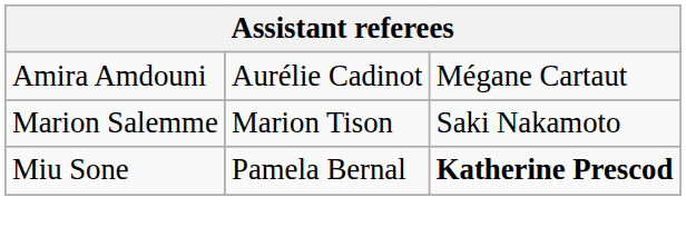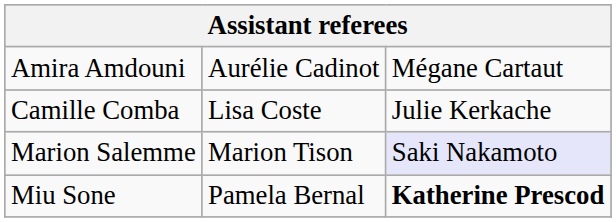+ row: Camille Comba | Lisa Coste | Julie Kerkache
Marion Salemme | column 3: no background -> lavender background
